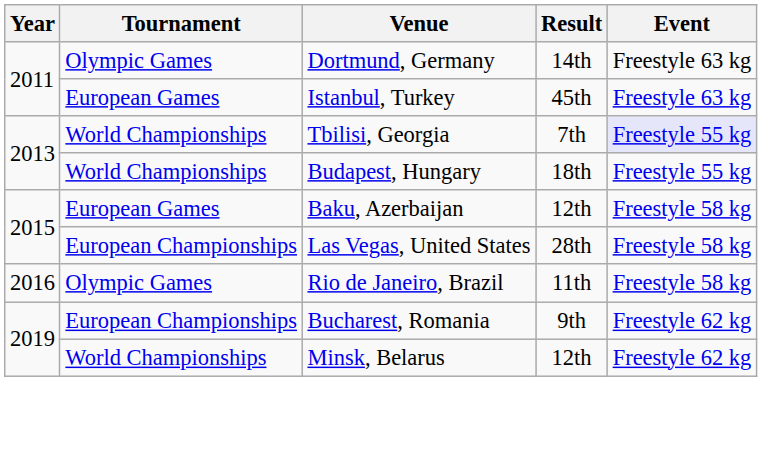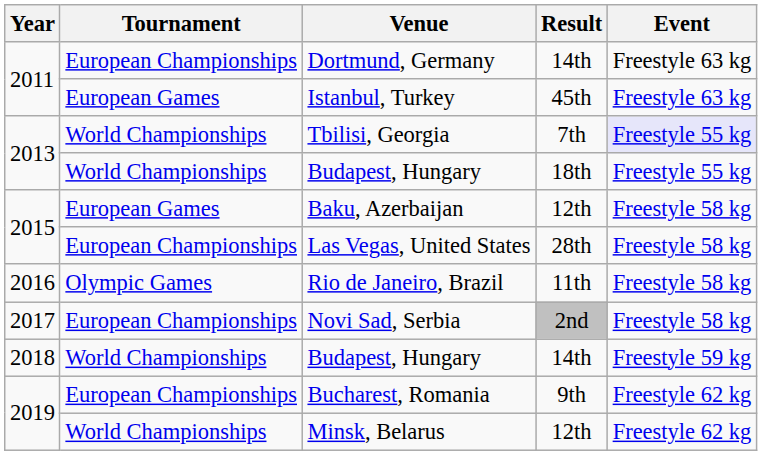Dortmund, Germany | Tournament: Olympic Games -> European Championships
+ row: 2017 | European Championships | Novi Sad, Serbia | 2nd | Freestyle 58 kg
+ row: 2018 | World Championships | Budapest, Hungary | 14th | Freestyle 59 kg
